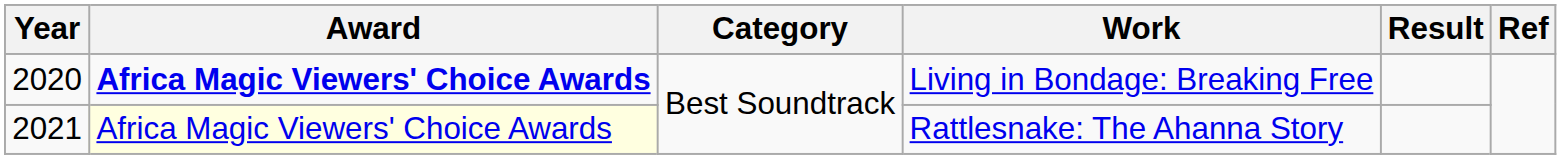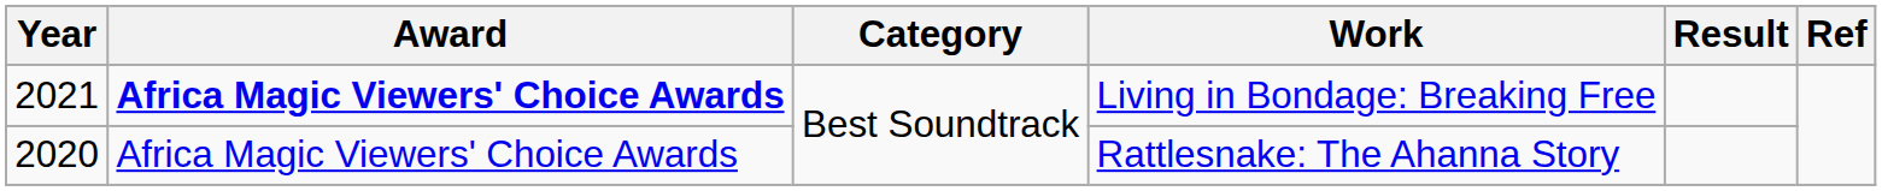Living in Bondage: Breaking Free | Year: 2020 -> 2021
Rattlesnake: The Ahanna Story | Year: 2021 -> 2020
Rattlesnake: The Ahanna Story | Award: lightyellow background -> no background
